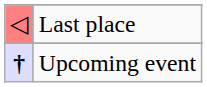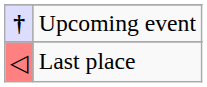rows swapped: Last place <-> Upcoming event
